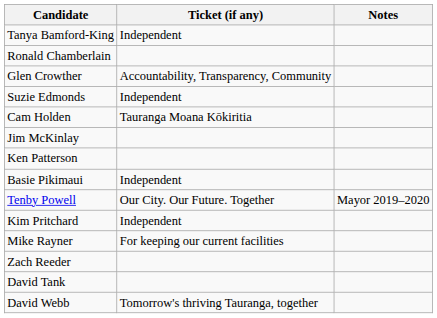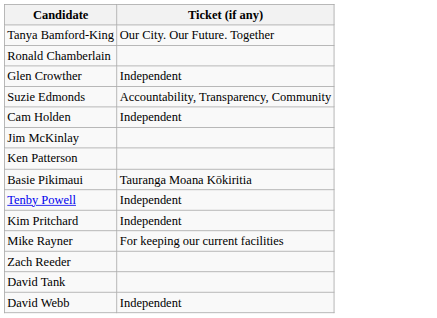- column: Notes | Mayor 2019–2020
Tanya Bamford-King | Ticket (if any): Independent -> Our City. Our Future. Together
Glen Crowther | Ticket (if any): Accountability, Transparency, Community -> Independent
Suzie Edmonds | Ticket (if any): Independent -> Accountability, Transparency, Community
Cam Holden | Ticket (if any): Tauranga Moana Kōkiritia -> Independent
Basie Pikimaui | Ticket (if any): Independent -> Tauranga Moana Kōkiritia
Tenby Powell | Ticket (if any): Our City. Our Future. Together -> Independent
David Webb | Ticket (if any): Tomorrow's thriving Tauranga, together -> Independent
